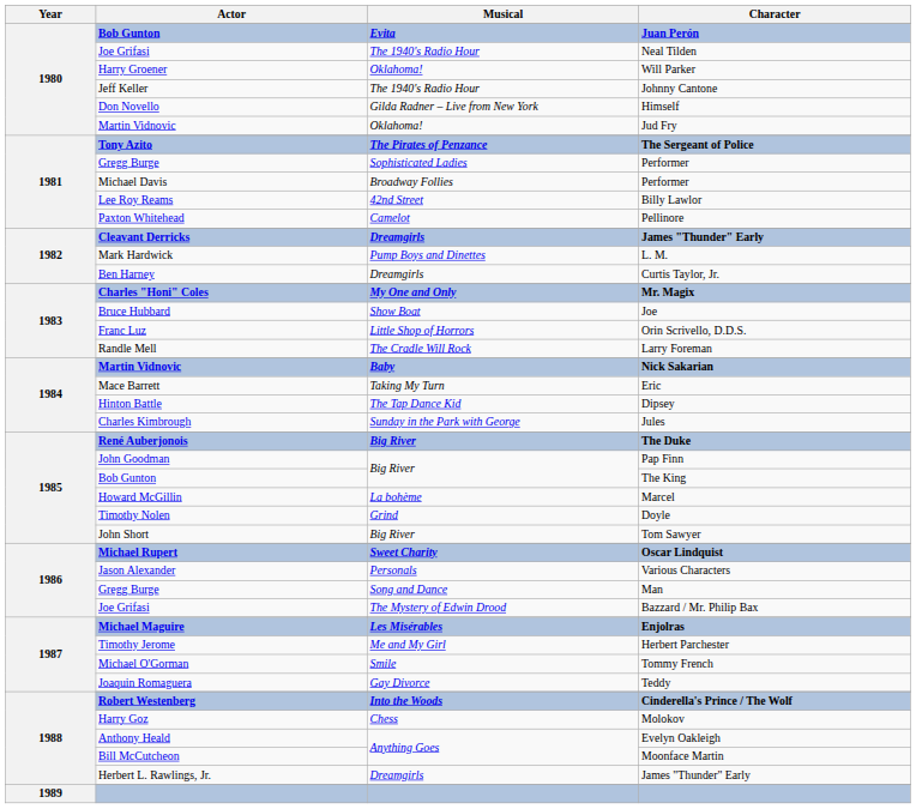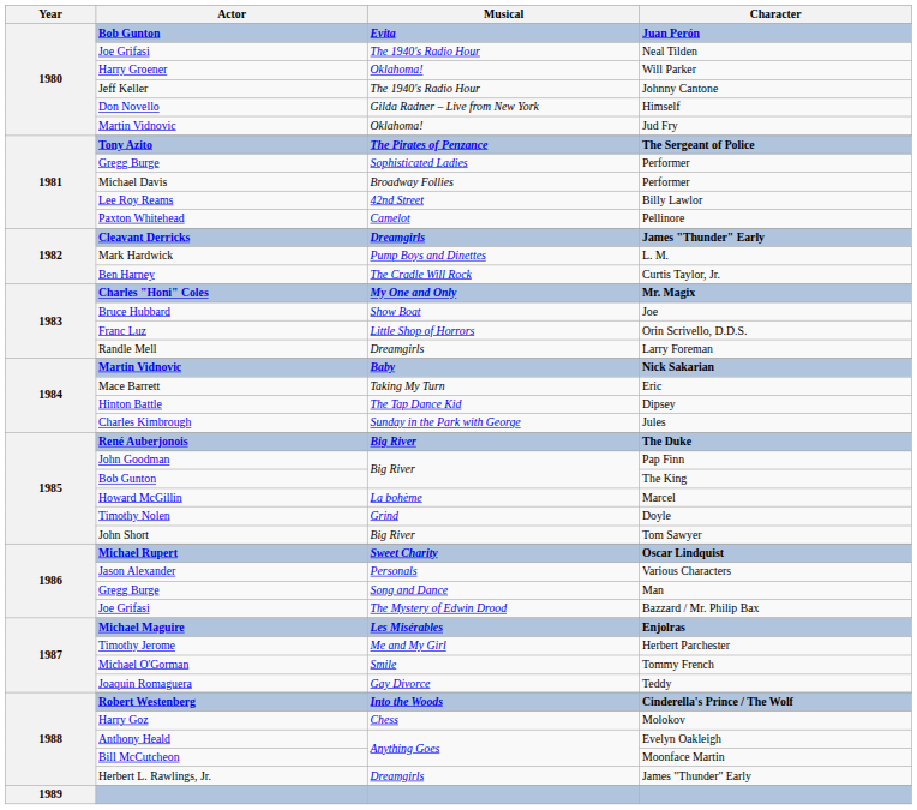Curtis Taylor, Jr. | Musical: Dreamgirls -> The Cradle Will Rock
Larry Foreman | Musical: The Cradle Will Rock -> Dreamgirls
